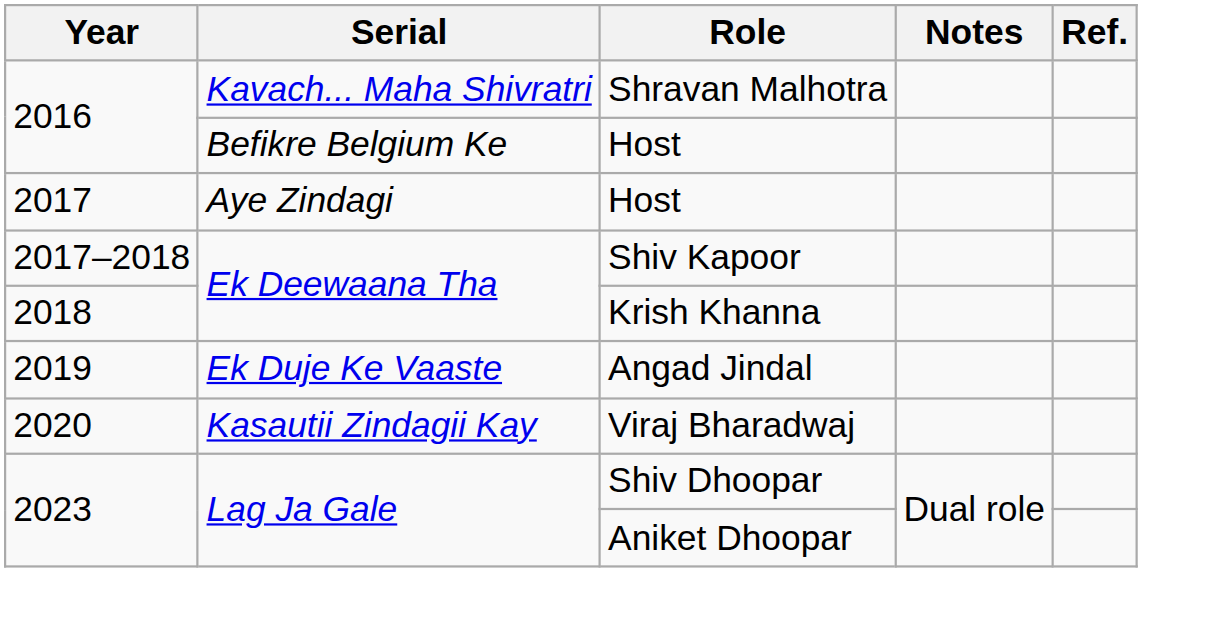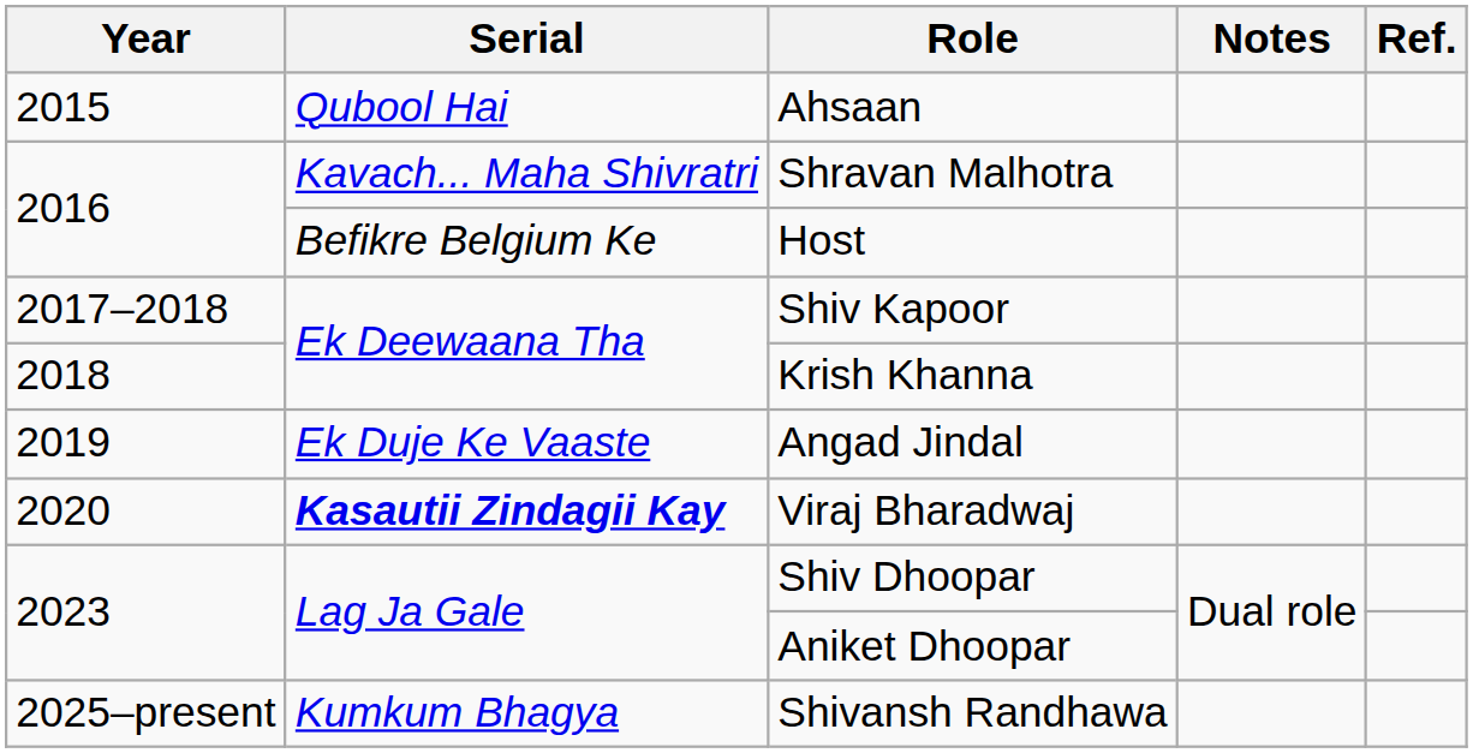+ row: 2015 | Qubool Hai | Ahsaan
- row: 2017 | Aye Zindagi | Host
Viraj Bharadwaj | Serial: normal -> bold
+ row: 2025–present | Kumkum Bhagya | Shivansh Randhawa
